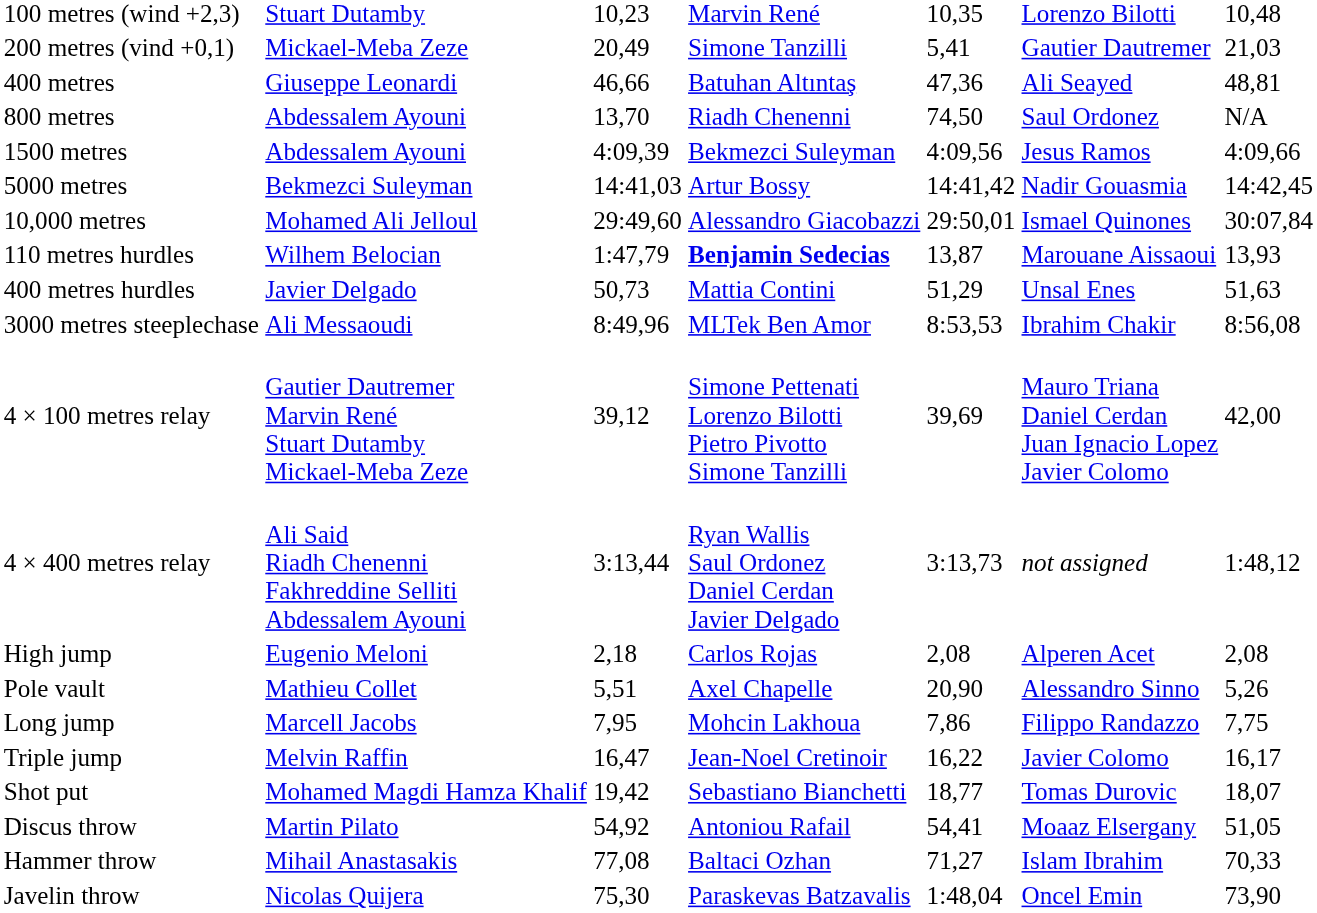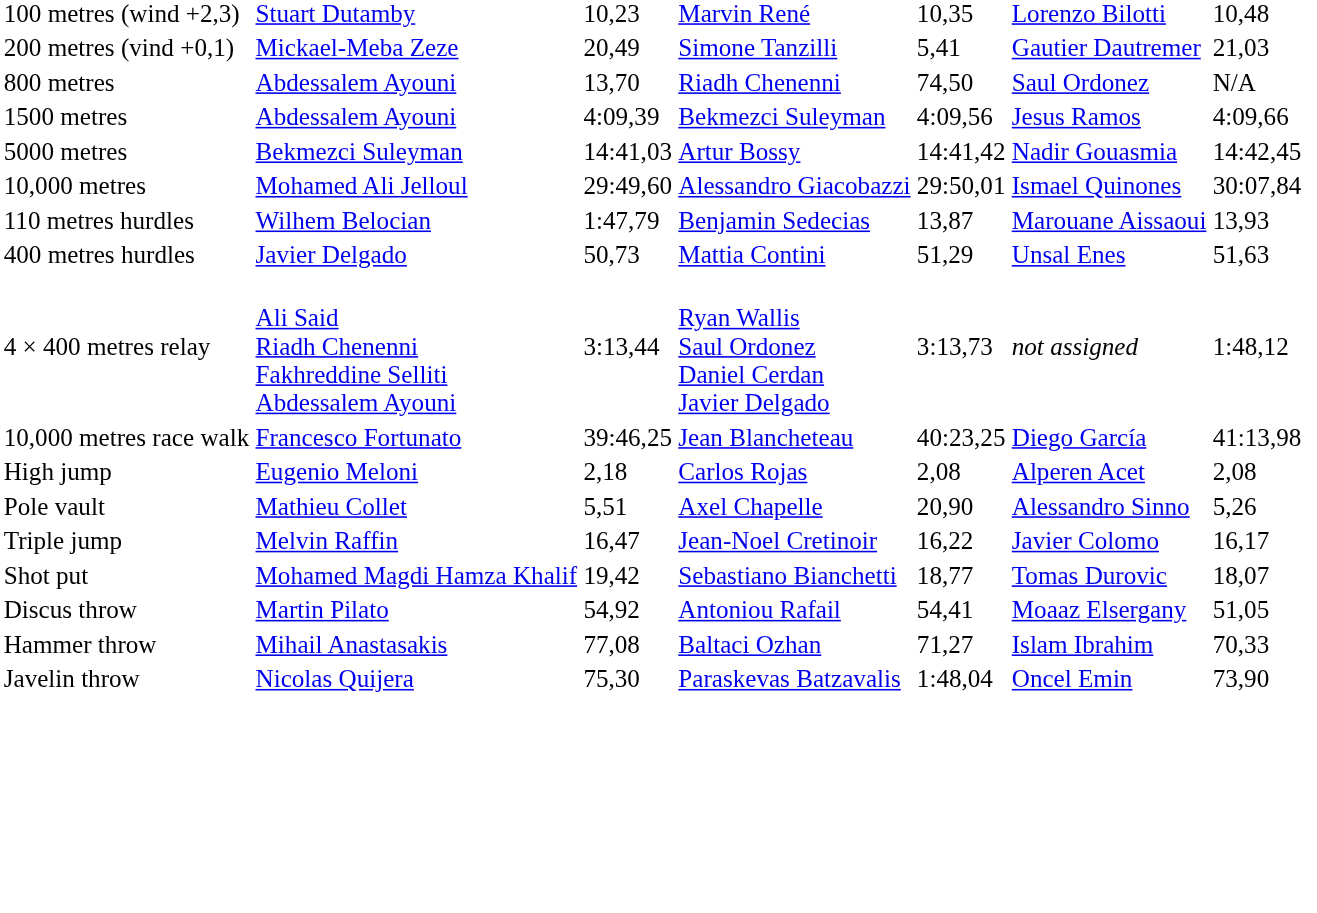- row: 400 metres | Giuseppe Leonardi | 46,66 | Batuhan Altıntaş | 47,36 | Ali Seayed | 48,81
110 metres hurdles | column 4: bold -> normal
- row: 3000 metres steeplechase | Ali Messaoudi | 8:49,96 | MLTek Ben Amor | 8:53,53 | Ibrahim Chakir | 8:56,08
- row: 4 × 100 metres relay | Gautier Dautremer Marvin René Stuart Dutamby Mickael-Meba Zeze | 39,12 | Simone Pettenati Lorenzo Bilotti Pietro Pivotto Simone Tanzilli | 39,69 | Mauro Triana Daniel Cerdan Juan Ignacio Lopez Javier Colomo | 42,00
+ row: 10,000 metres race walk | Francesco Fortunato | 39:46,25 | Jean Blancheteau | 40:23,25 | Diego García | 41:13,98
- row: Long jump | Marcell Jacobs | 7,95 | Mohcin Lakhoua | 7,86 | Filippo Randazzo | 7,75
